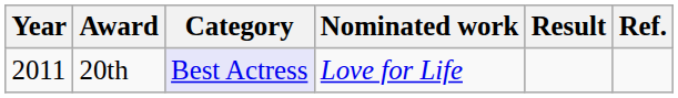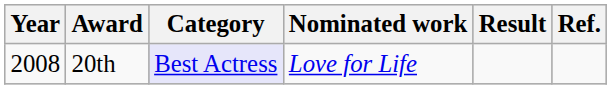20th | Year: 2011 -> 2008
